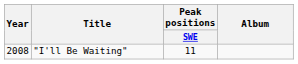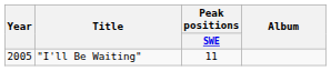"I'll Be Waiting" | Year: 2008 -> 2005
